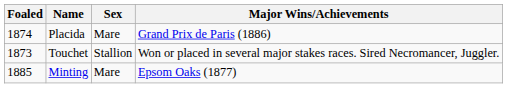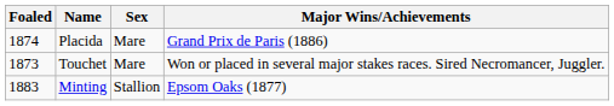Touchet | Sex: Stallion -> Mare
Minting | Foaled: 1885 -> 1883
Minting | Sex: Mare -> Stallion
